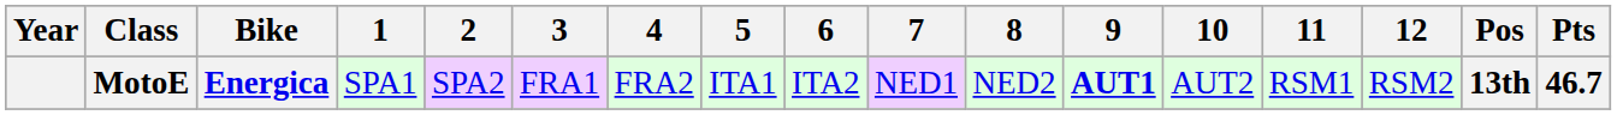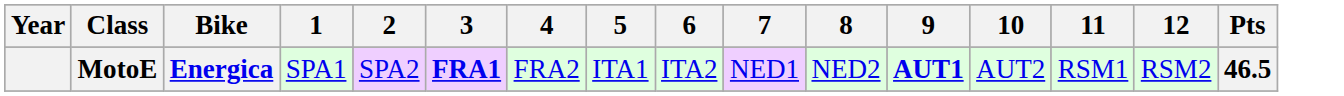- column: Pos | 13th
MotoE | 3: normal -> bold
MotoE | Pts: 46.7 -> 46.5
